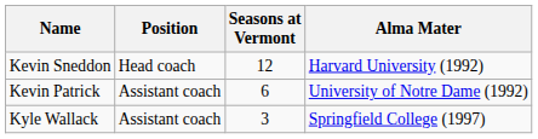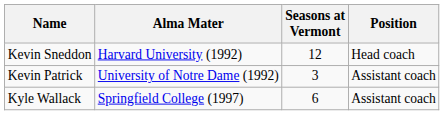columns swapped: Position <-> Alma Mater
Kevin Patrick | Seasons at Vermont: 6 -> 3
Kyle Wallack | Seasons at Vermont: 3 -> 6
